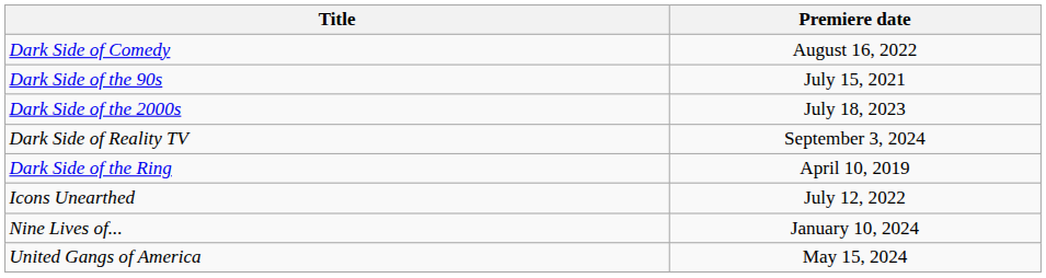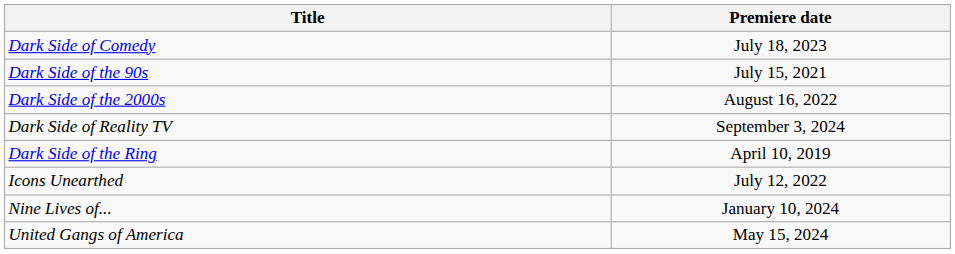Dark Side of Comedy | Premiere date: August 16, 2022 -> July 18, 2023
Dark Side of the 2000s | Premiere date: July 18, 2023 -> August 16, 2022
